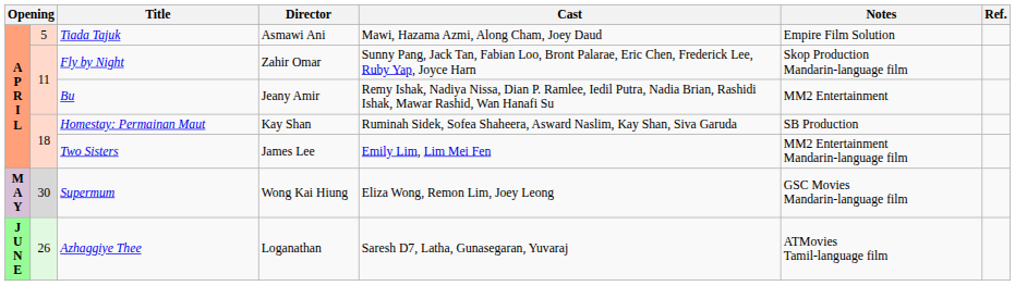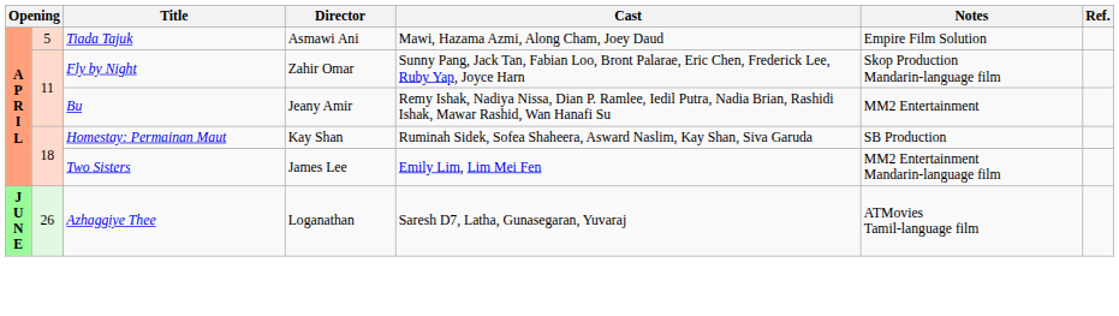- row: M A Y | 30 | Supermum | Wong Kai Hiung | Eliza Wong, Remon Lim, Joey Leong | GSC Movies Mandarin-language film
